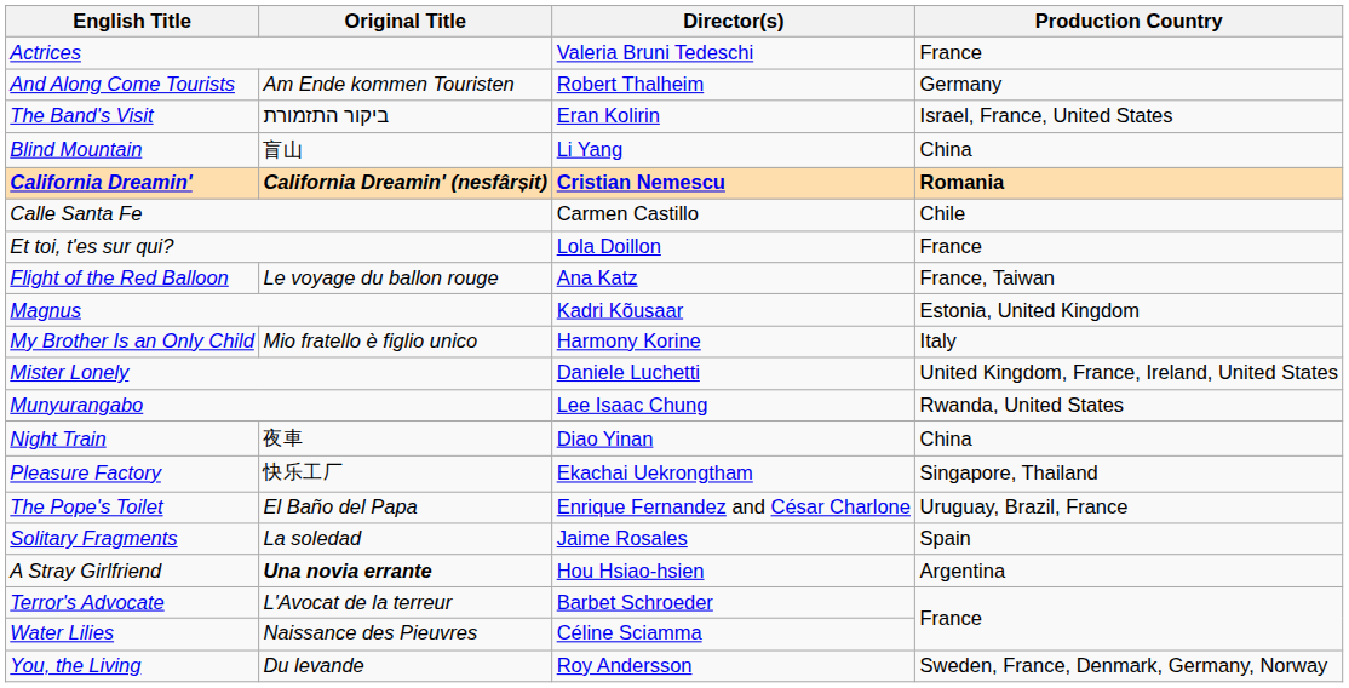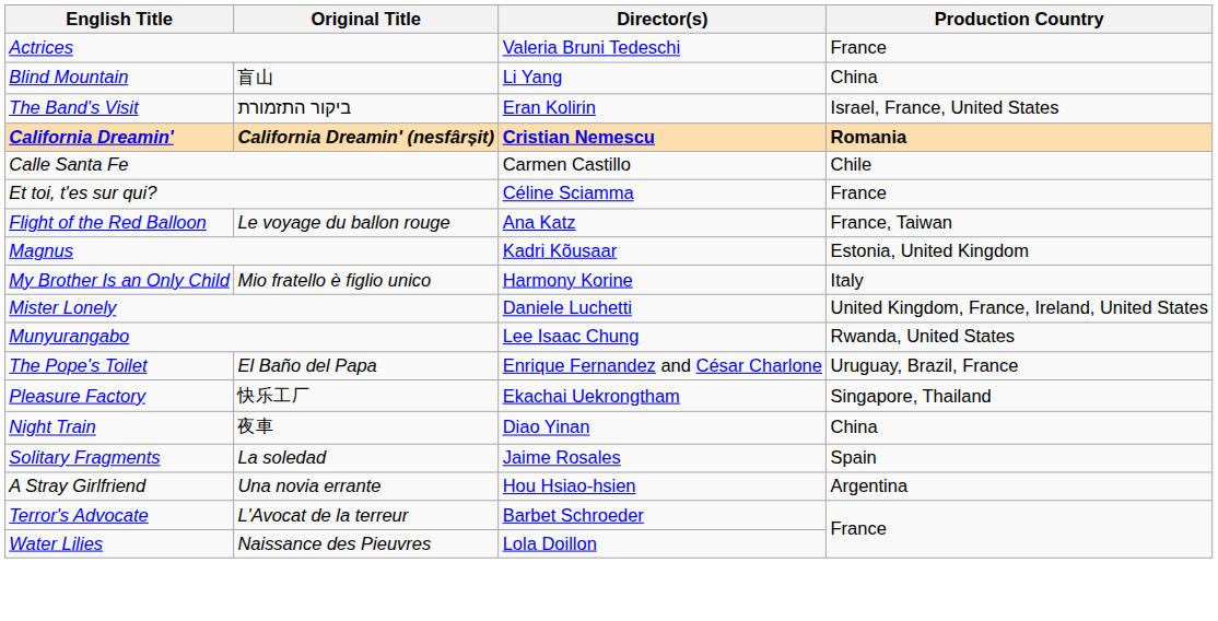- row: And Along Come Tourists | Am Ende kommen Touristen | Robert Thalheim | Germany
rows swapped: The Band's Visit <-> Blind Mountain
Et toi, t'es sur qui? | Director(s): Lola Doillon -> Céline Sciamma
rows swapped: Night Train <-> The Pope's Toilet
A Stray Girlfriend | Original Title: bold -> normal
Water Lilies | Director(s): Céline Sciamma -> Lola Doillon
- row: You, the Living | Du levande | Roy Andersson | Sweden, France, Denmark, Germany, Norway
